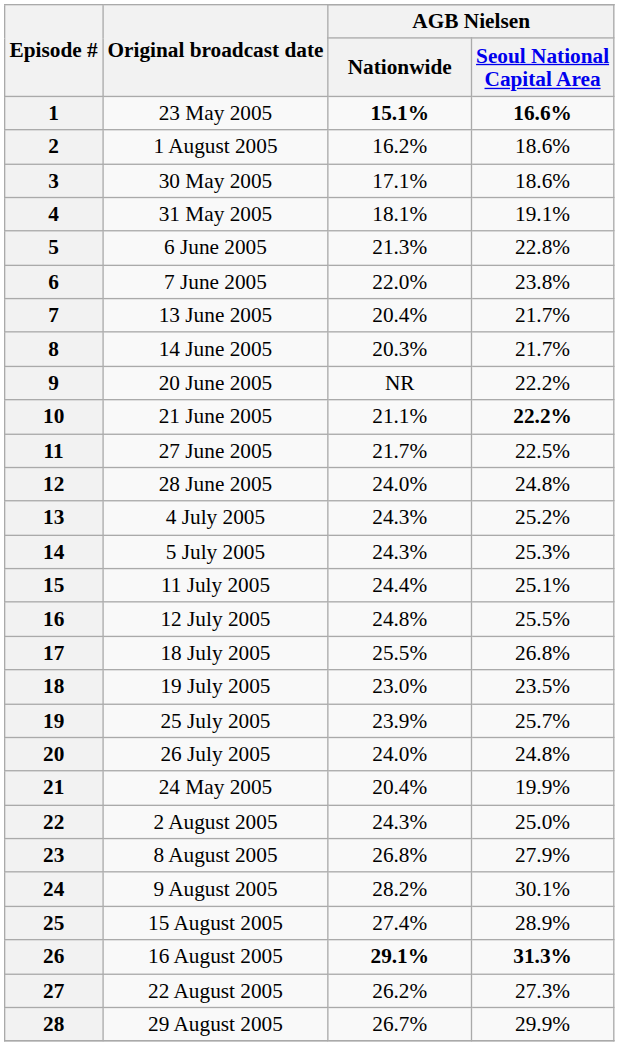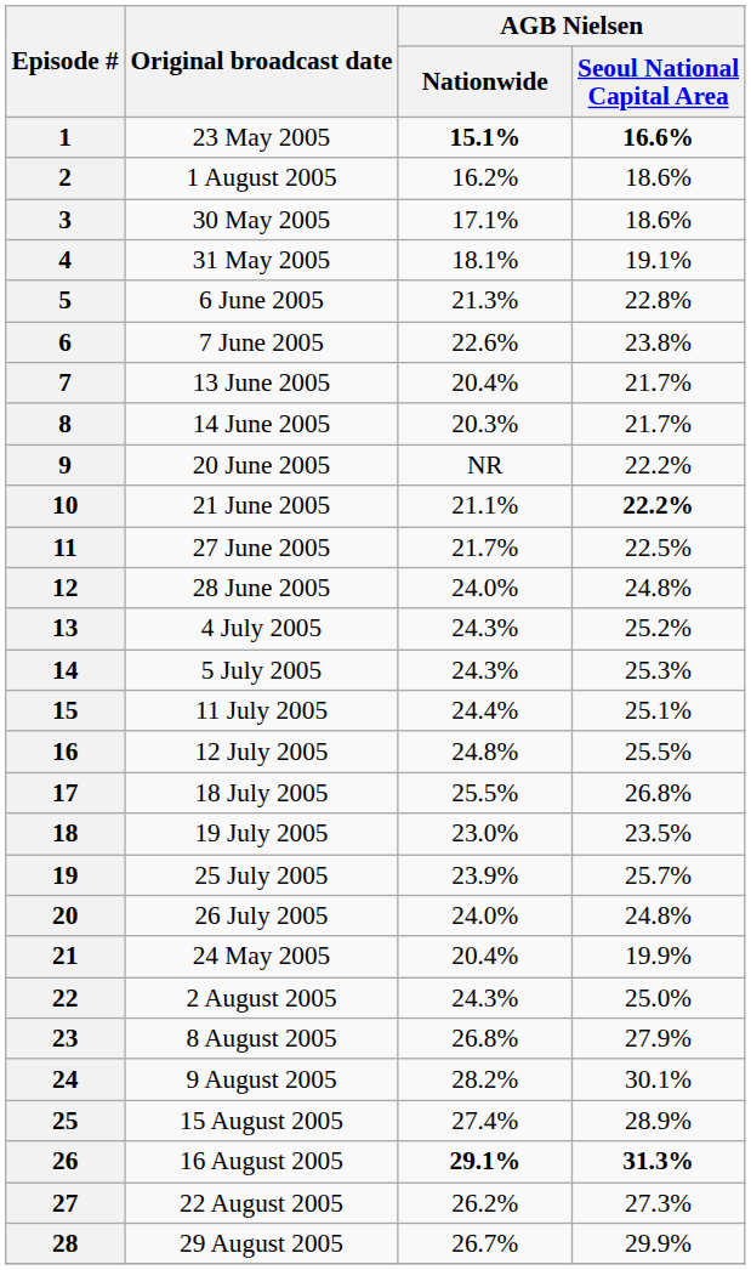6 | AGB Nielsen / Nationwide: 22.0% -> 22.6%
